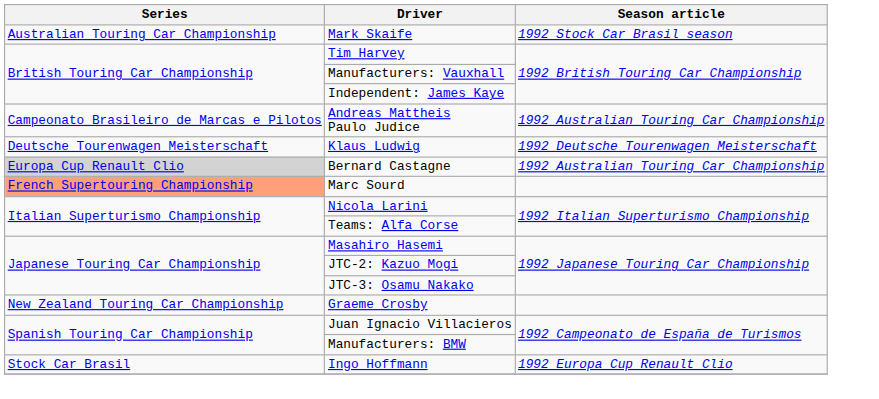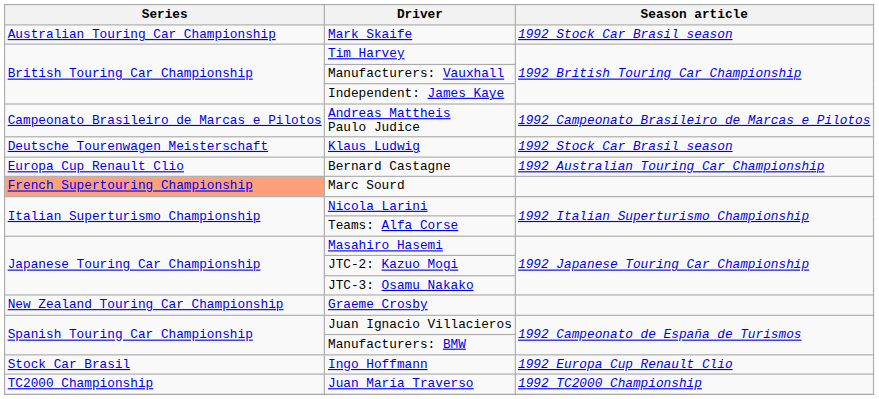Andreas Mattheis Paulo Judice | Season article: 1992 Australian Touring Car Championship -> 1992 Campeonato Brasileiro de Marcas e Pilotos
Klaus Ludwig | Season article: 1992 Deutsche Tourenwagen Meisterschaft -> 1992 Stock Car Brasil season
Bernard Castagne | Series: lightgrey background -> no background
+ row: TC2000 Championship | Juan María Traverso | 1992 TC2000 Championship
